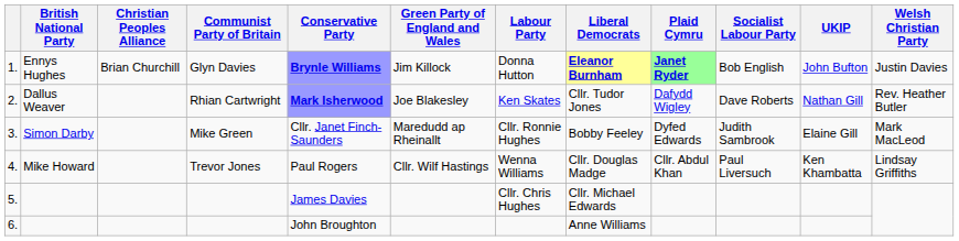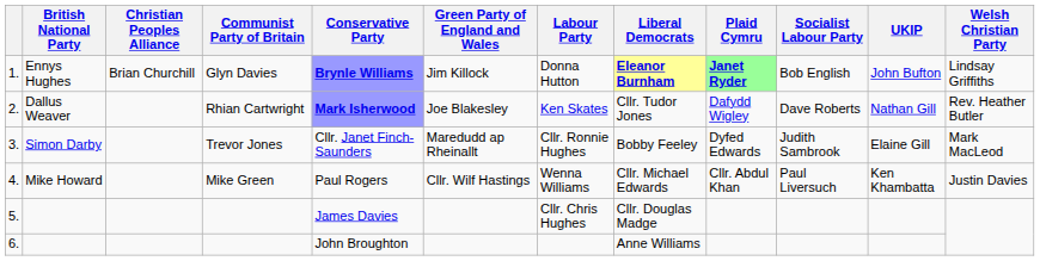1. | Welsh Christian Party: Justin Davies -> Lindsay Griffiths
3. | Communist Party of Britain: Mike Green -> Trevor Jones
4. | Communist Party of Britain: Trevor Jones -> Mike Green
4. | Liberal Democrats: Cllr. Douglas Madge -> Cllr. Michael Edwards
4. | Welsh Christian Party: Lindsay Griffiths -> Justin Davies
5. | Liberal Democrats: Cllr. Michael Edwards -> Cllr. Douglas Madge
